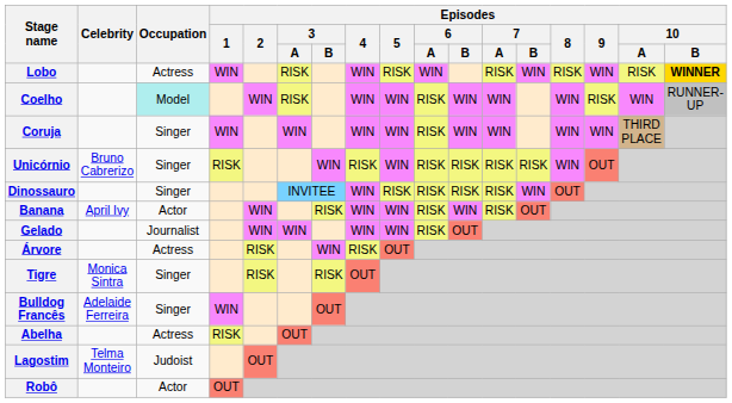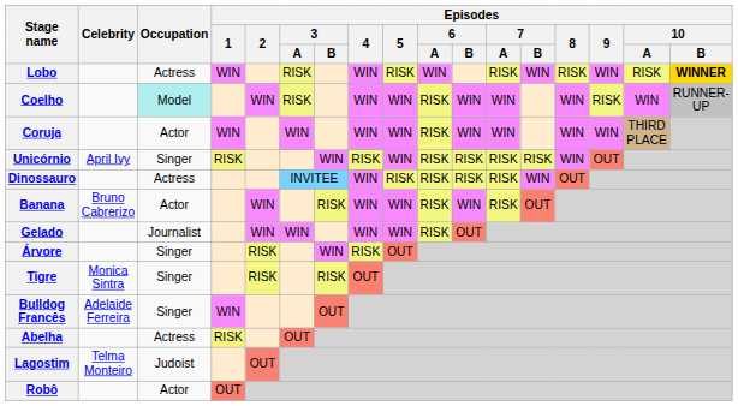Coruja | Occupation: Singer -> Actor
Unicórnio | Celebrity: Bruno Cabrerizo -> April Ivy
Dinossauro | Occupation: Singer -> Actress
Banana | Celebrity: April Ivy -> Bruno Cabrerizo
Árvore | Occupation: Actress -> Singer
